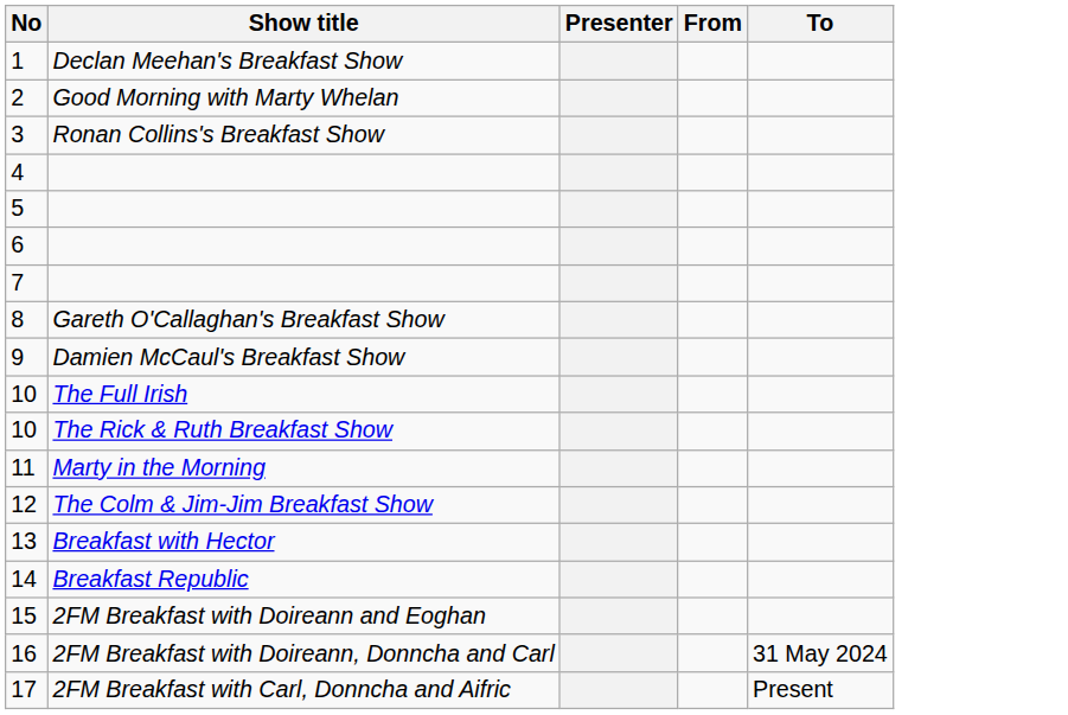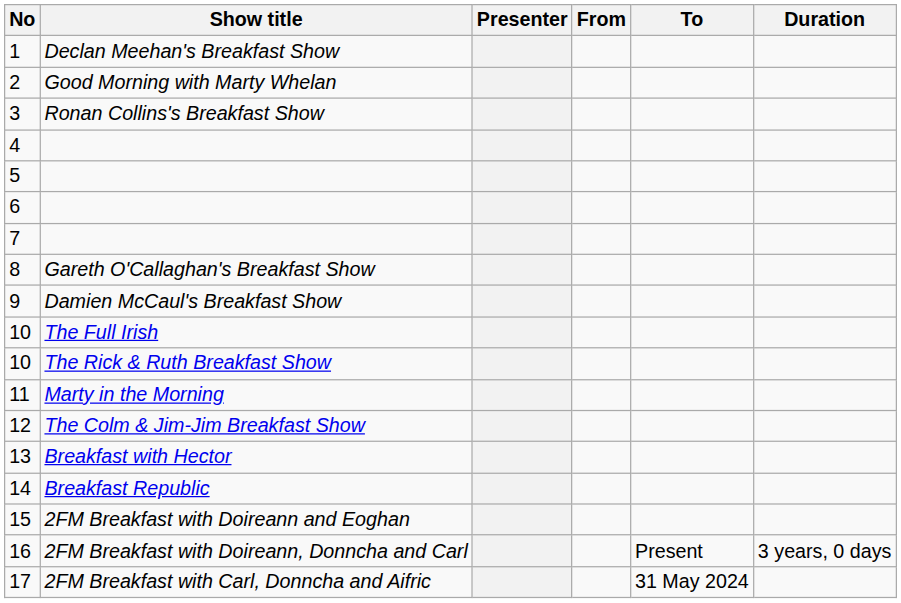+ column: Duration | 3 years, 0 days
16 | To: 31 May 2024 -> Present
17 | To: Present -> 31 May 2024
